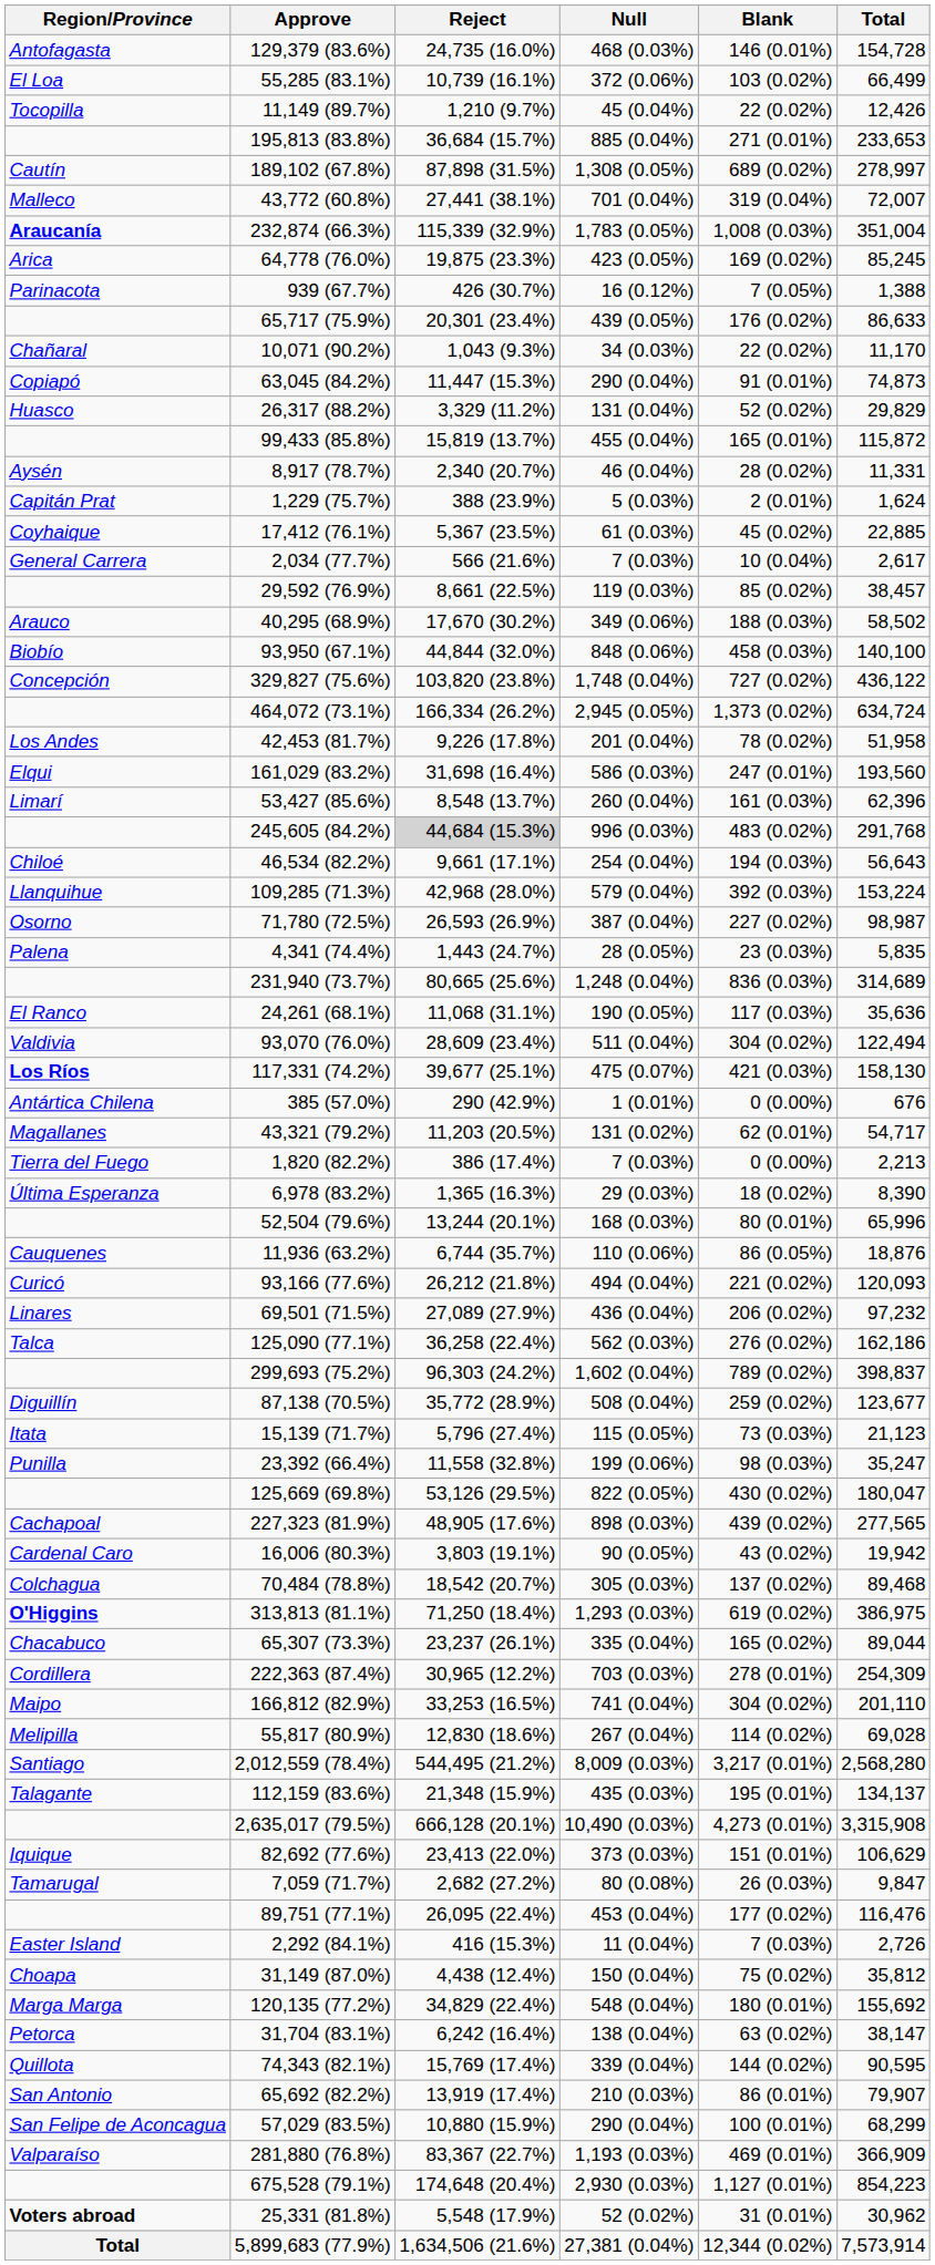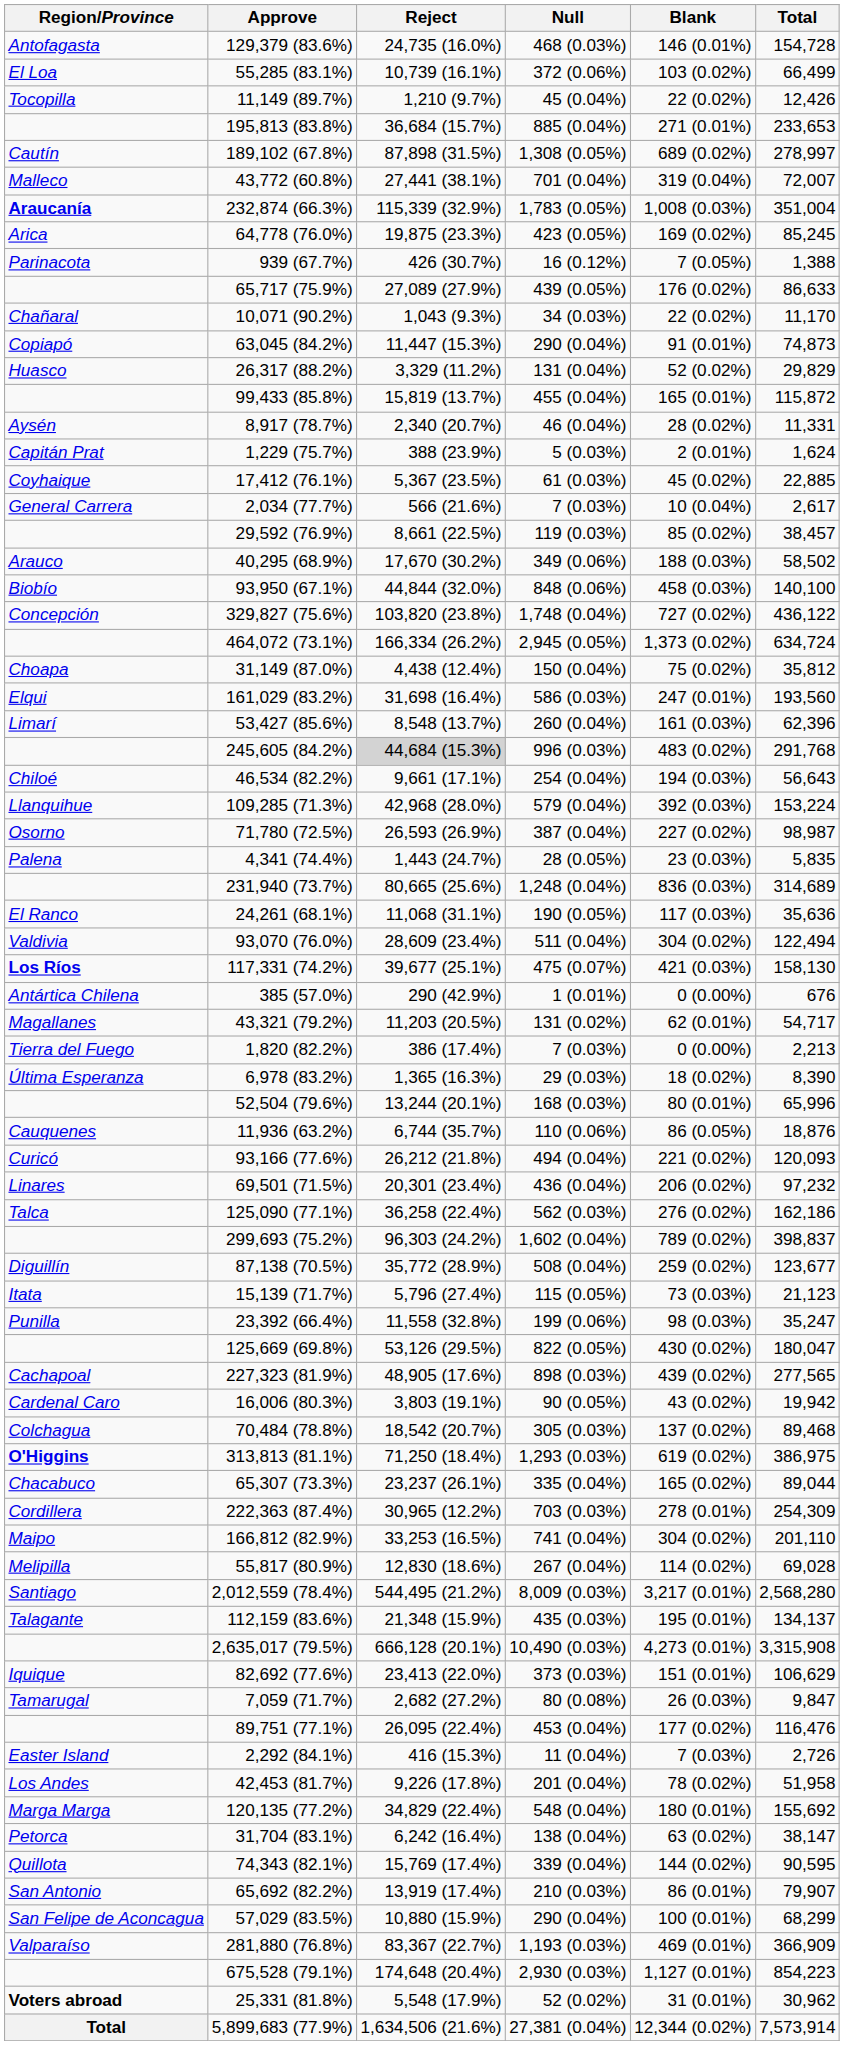65,717 (75.9%) | Reject: 20,301 (23.4%) -> 27,089 (27.9%)
rows swapped: 31,149 (87.0%) <-> 42,453 (81.7%)
69,501 (71.5%) | Reject: 27,089 (27.9%) -> 20,301 (23.4%)
